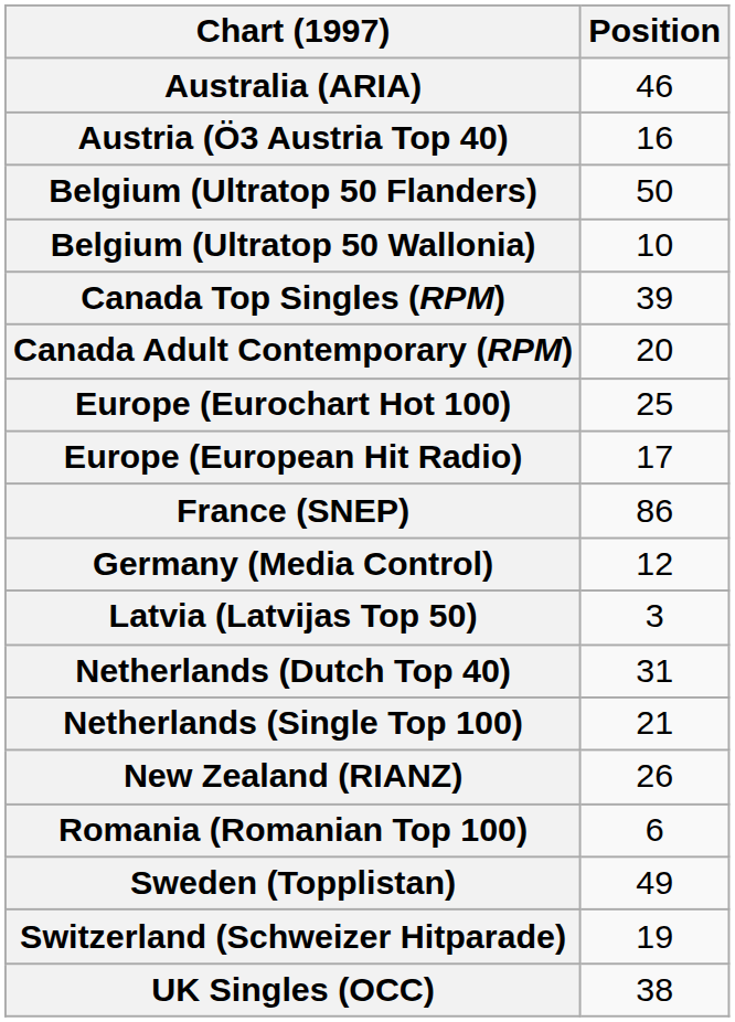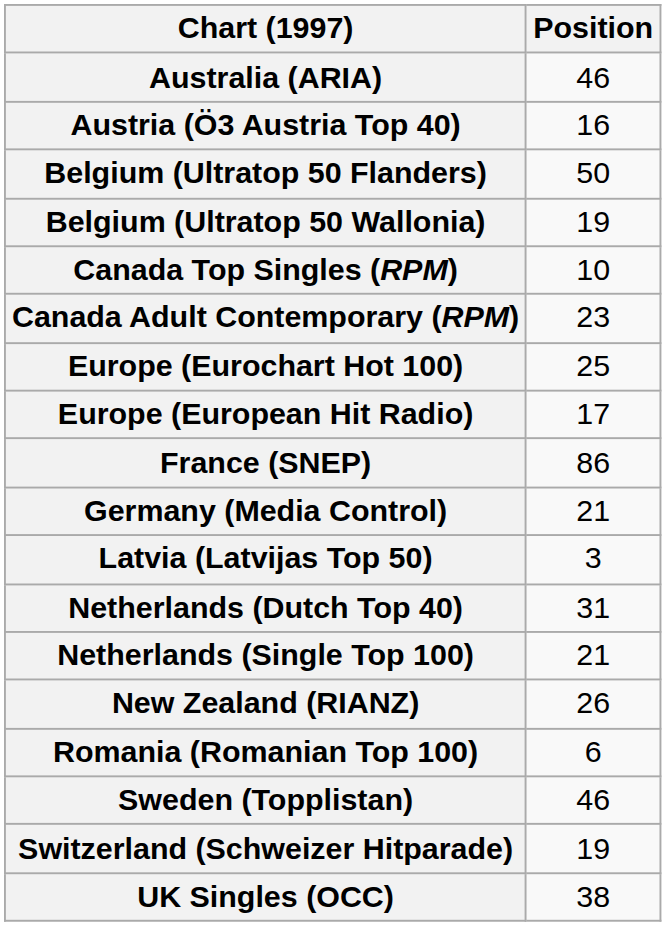Belgium (Ultratop 50 Wallonia) | Position: 10 -> 19
Canada Top Singles (RPM) | Position: 39 -> 10
Canada Adult Contemporary (RPM) | Position: 20 -> 23
Germany (Media Control) | Position: 12 -> 21
Sweden (Topplistan) | Position: 49 -> 46
